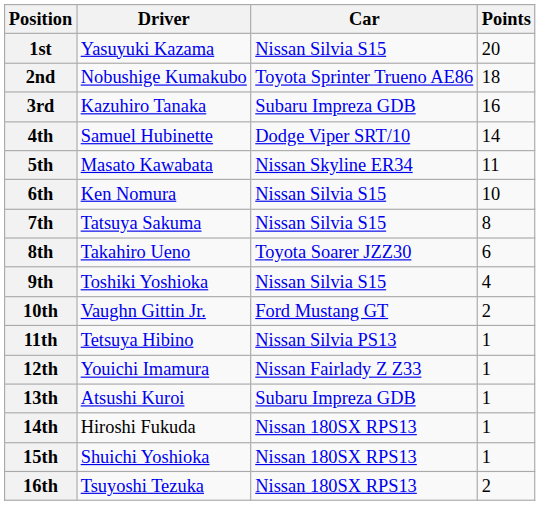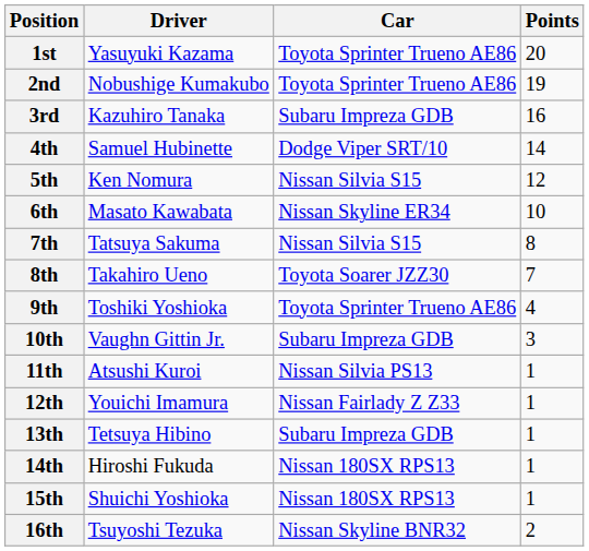1st | Car: Nissan Silvia S15 -> Toyota Sprinter Trueno AE86
2nd | Points: 18 -> 19
5th | Driver: Masato Kawabata -> Ken Nomura
5th | Car: Nissan Skyline ER34 -> Nissan Silvia S15
5th | Points: 11 -> 12
6th | Driver: Ken Nomura -> Masato Kawabata
6th | Car: Nissan Silvia S15 -> Nissan Skyline ER34
8th | Points: 6 -> 7
9th | Car: Nissan Silvia S15 -> Toyota Sprinter Trueno AE86
10th | Car: Ford Mustang GT -> Subaru Impreza GDB
10th | Points: 2 -> 3
11th | Driver: Tetsuya Hibino -> Atsushi Kuroi
13th | Driver: Atsushi Kuroi -> Tetsuya Hibino
16th | Car: Nissan 180SX RPS13 -> Nissan Skyline BNR32
